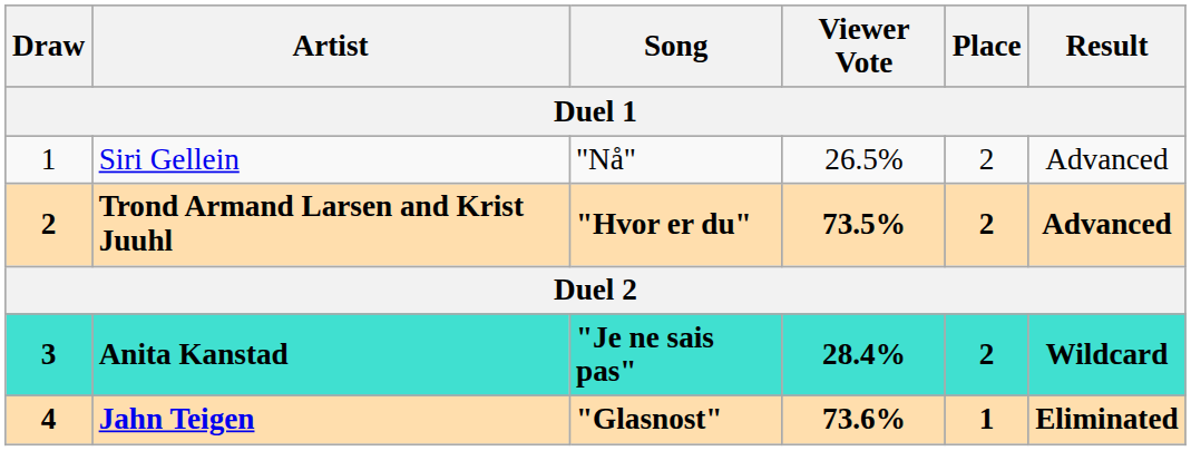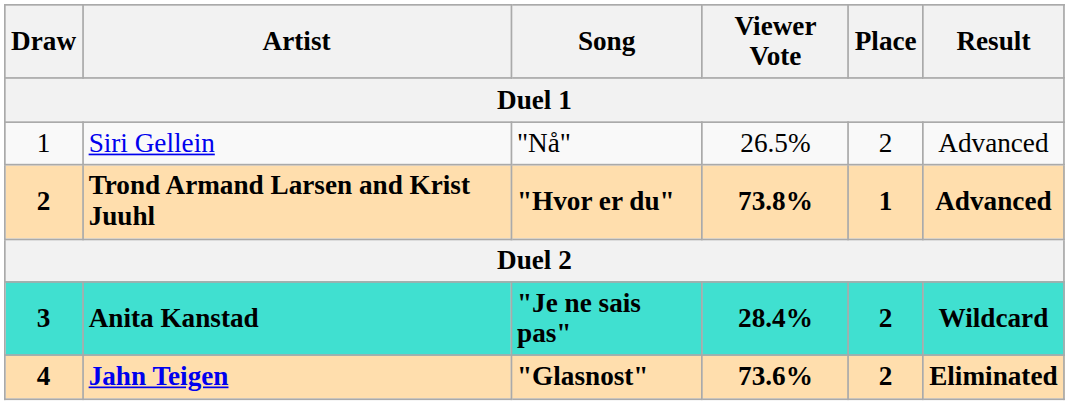Trond Armand Larsen and Krist Juuhl | Viewer Vote: 73.5% -> 73.8%
Trond Armand Larsen and Krist Juuhl | Place: 2 -> 1
Jahn Teigen | Place: 1 -> 2
